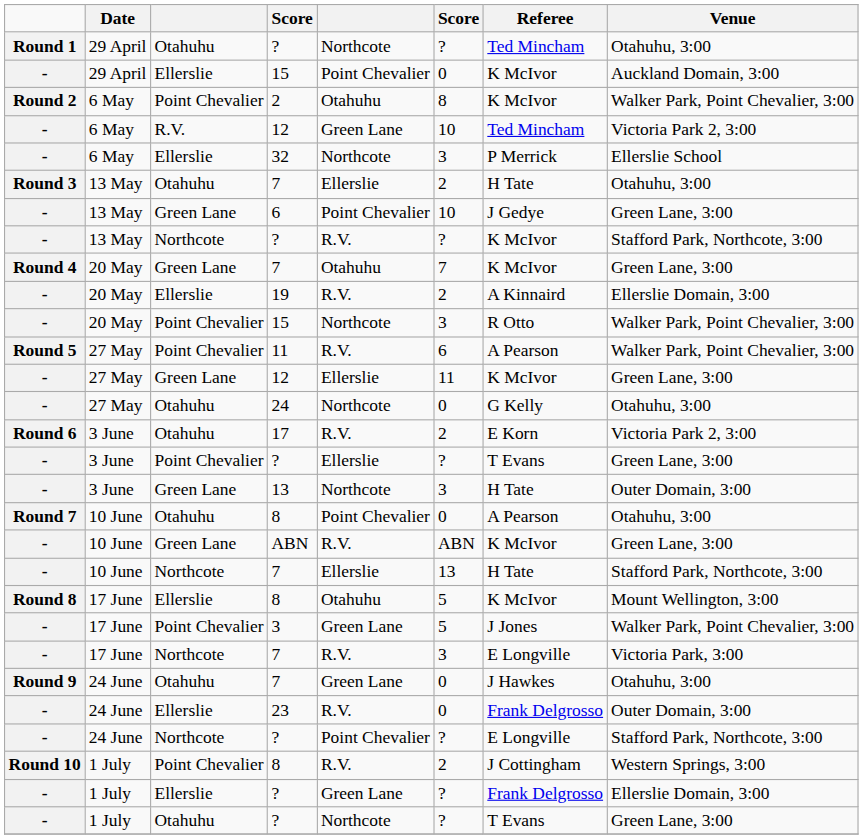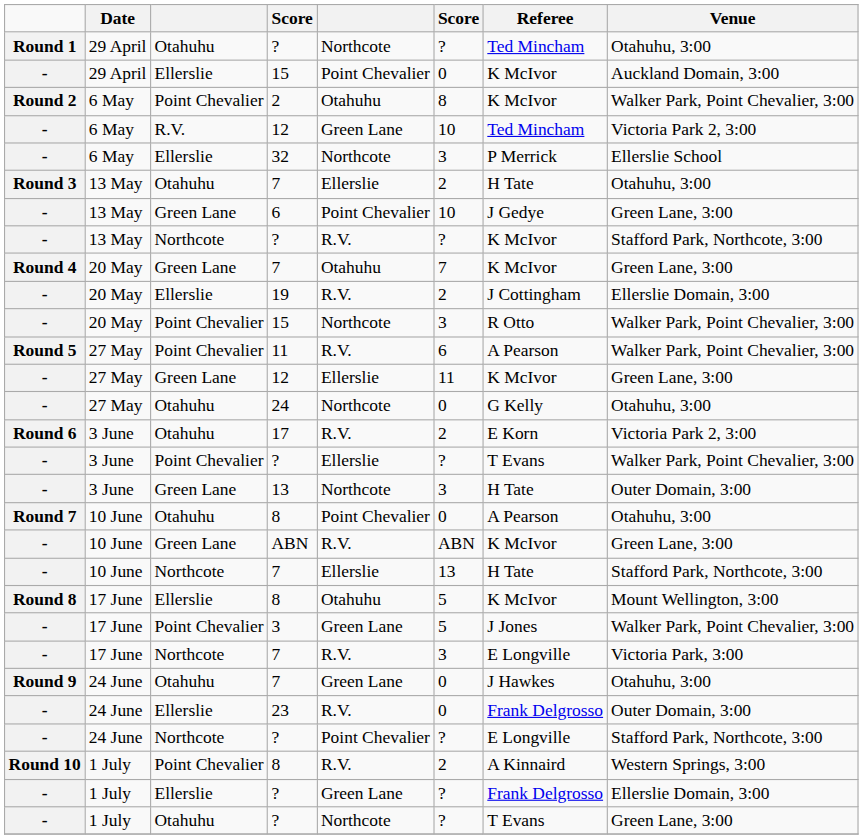19 | Referee: A Kinnaird -> J Cottingham
3 June / ? | Venue: Green Lane, 3:00 -> Walker Park, Point Chevalier, 3:00
1 July / 8 | Referee: J Cottingham -> A Kinnaird
